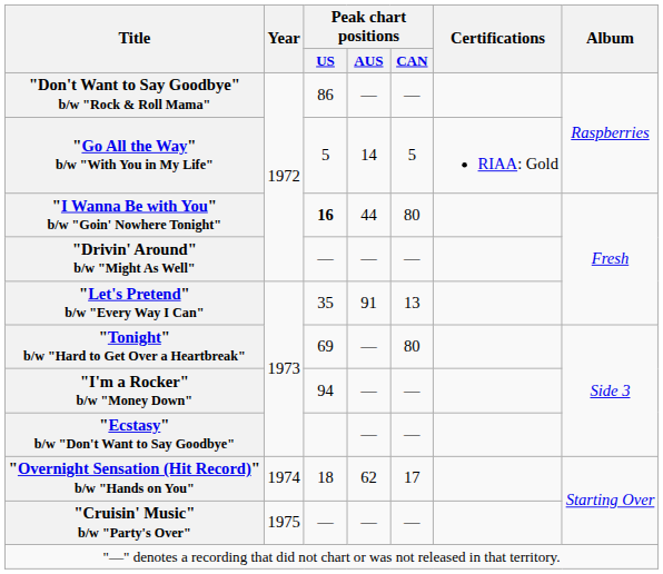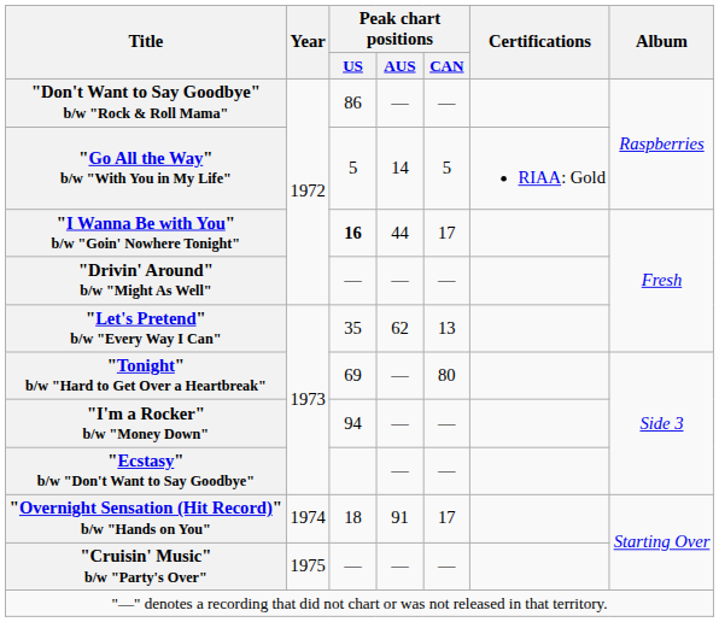"I Wanna Be with You" b/w "Goin' Nowhere Tonight" | Peak chart positions / CAN: 80 -> 17
"Let's Pretend" b/w "Every Way I Can" | Peak chart positions / AUS: 91 -> 62
"Overnight Sensation (Hit Record)" b/w "Hands on You" | Peak chart positions / AUS: 62 -> 91
